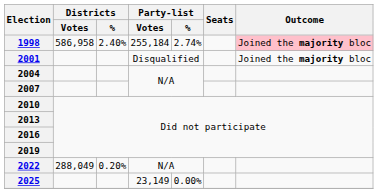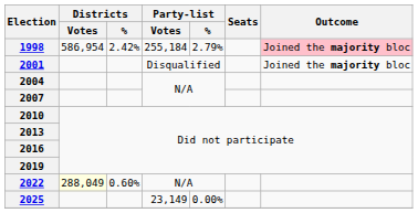1998 | Districts / Votes: 586,958 -> 586,954
1998 | Districts / %: 2.40% -> 2.42%
1998 | Party-list / %: 2.74% -> 2.79%
2022 | Districts / Votes: no background -> lightyellow background
2022 | Districts / %: 0.20% -> 0.60%
